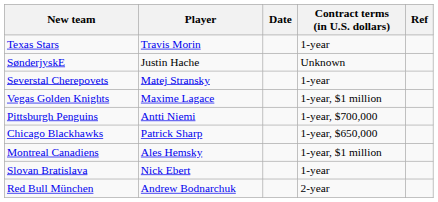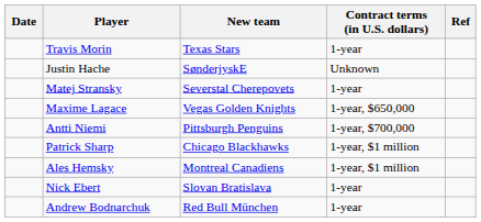columns swapped: Date <-> New team
Maxime Lagace | Contract terms (in U.S. dollars): 1-year, $1 million -> 1-year, $650,000
Patrick Sharp | Contract terms (in U.S. dollars): 1-year, $650,000 -> 1-year, $1 million
Andrew Bodnarchuk | Contract terms (in U.S. dollars): 2-year -> 1-year
